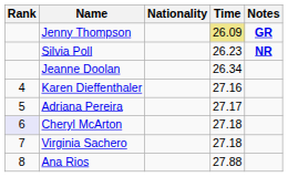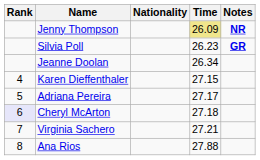Jenny Thompson | Notes: GR -> NR
Silvia Poll | Notes: NR -> GR
Karen Dieffenthaler | Time: 27.16 -> 27.15
Virginia Sachero | Time: 27.18 -> 27.21
